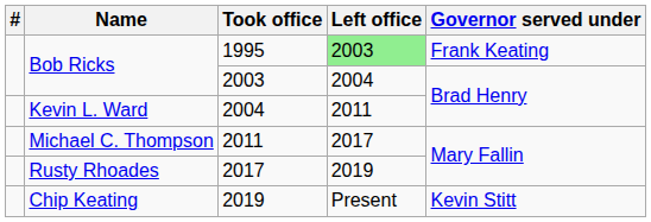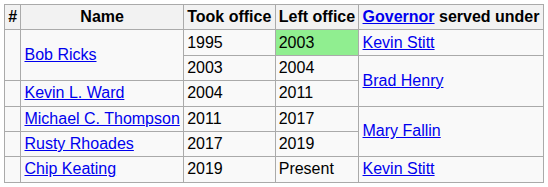1995 | Governor served under: Frank Keating -> Kevin Stitt
